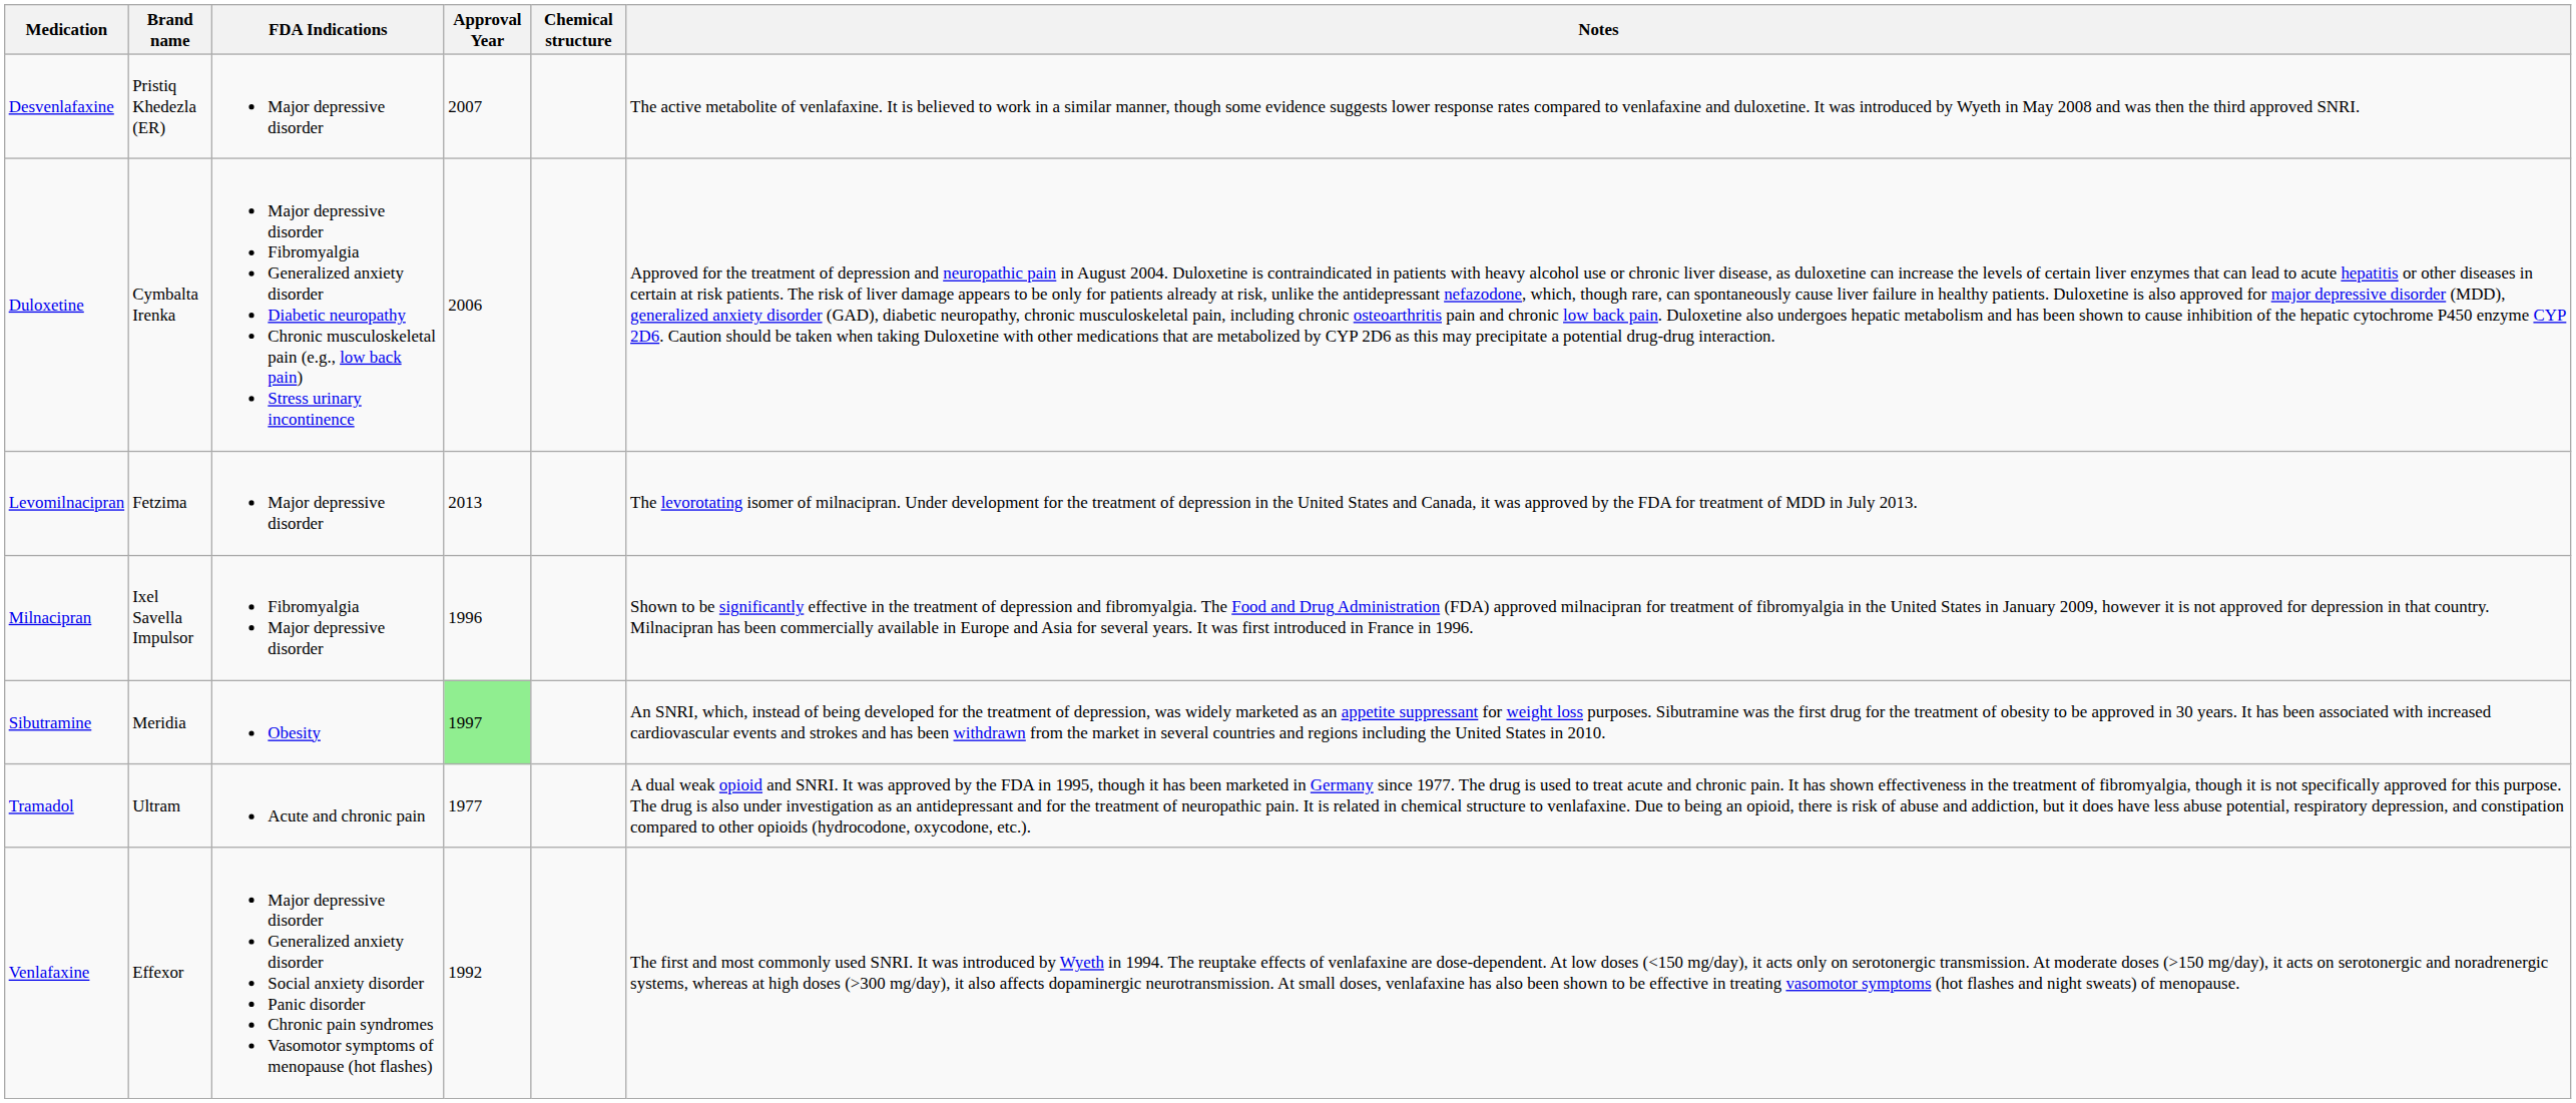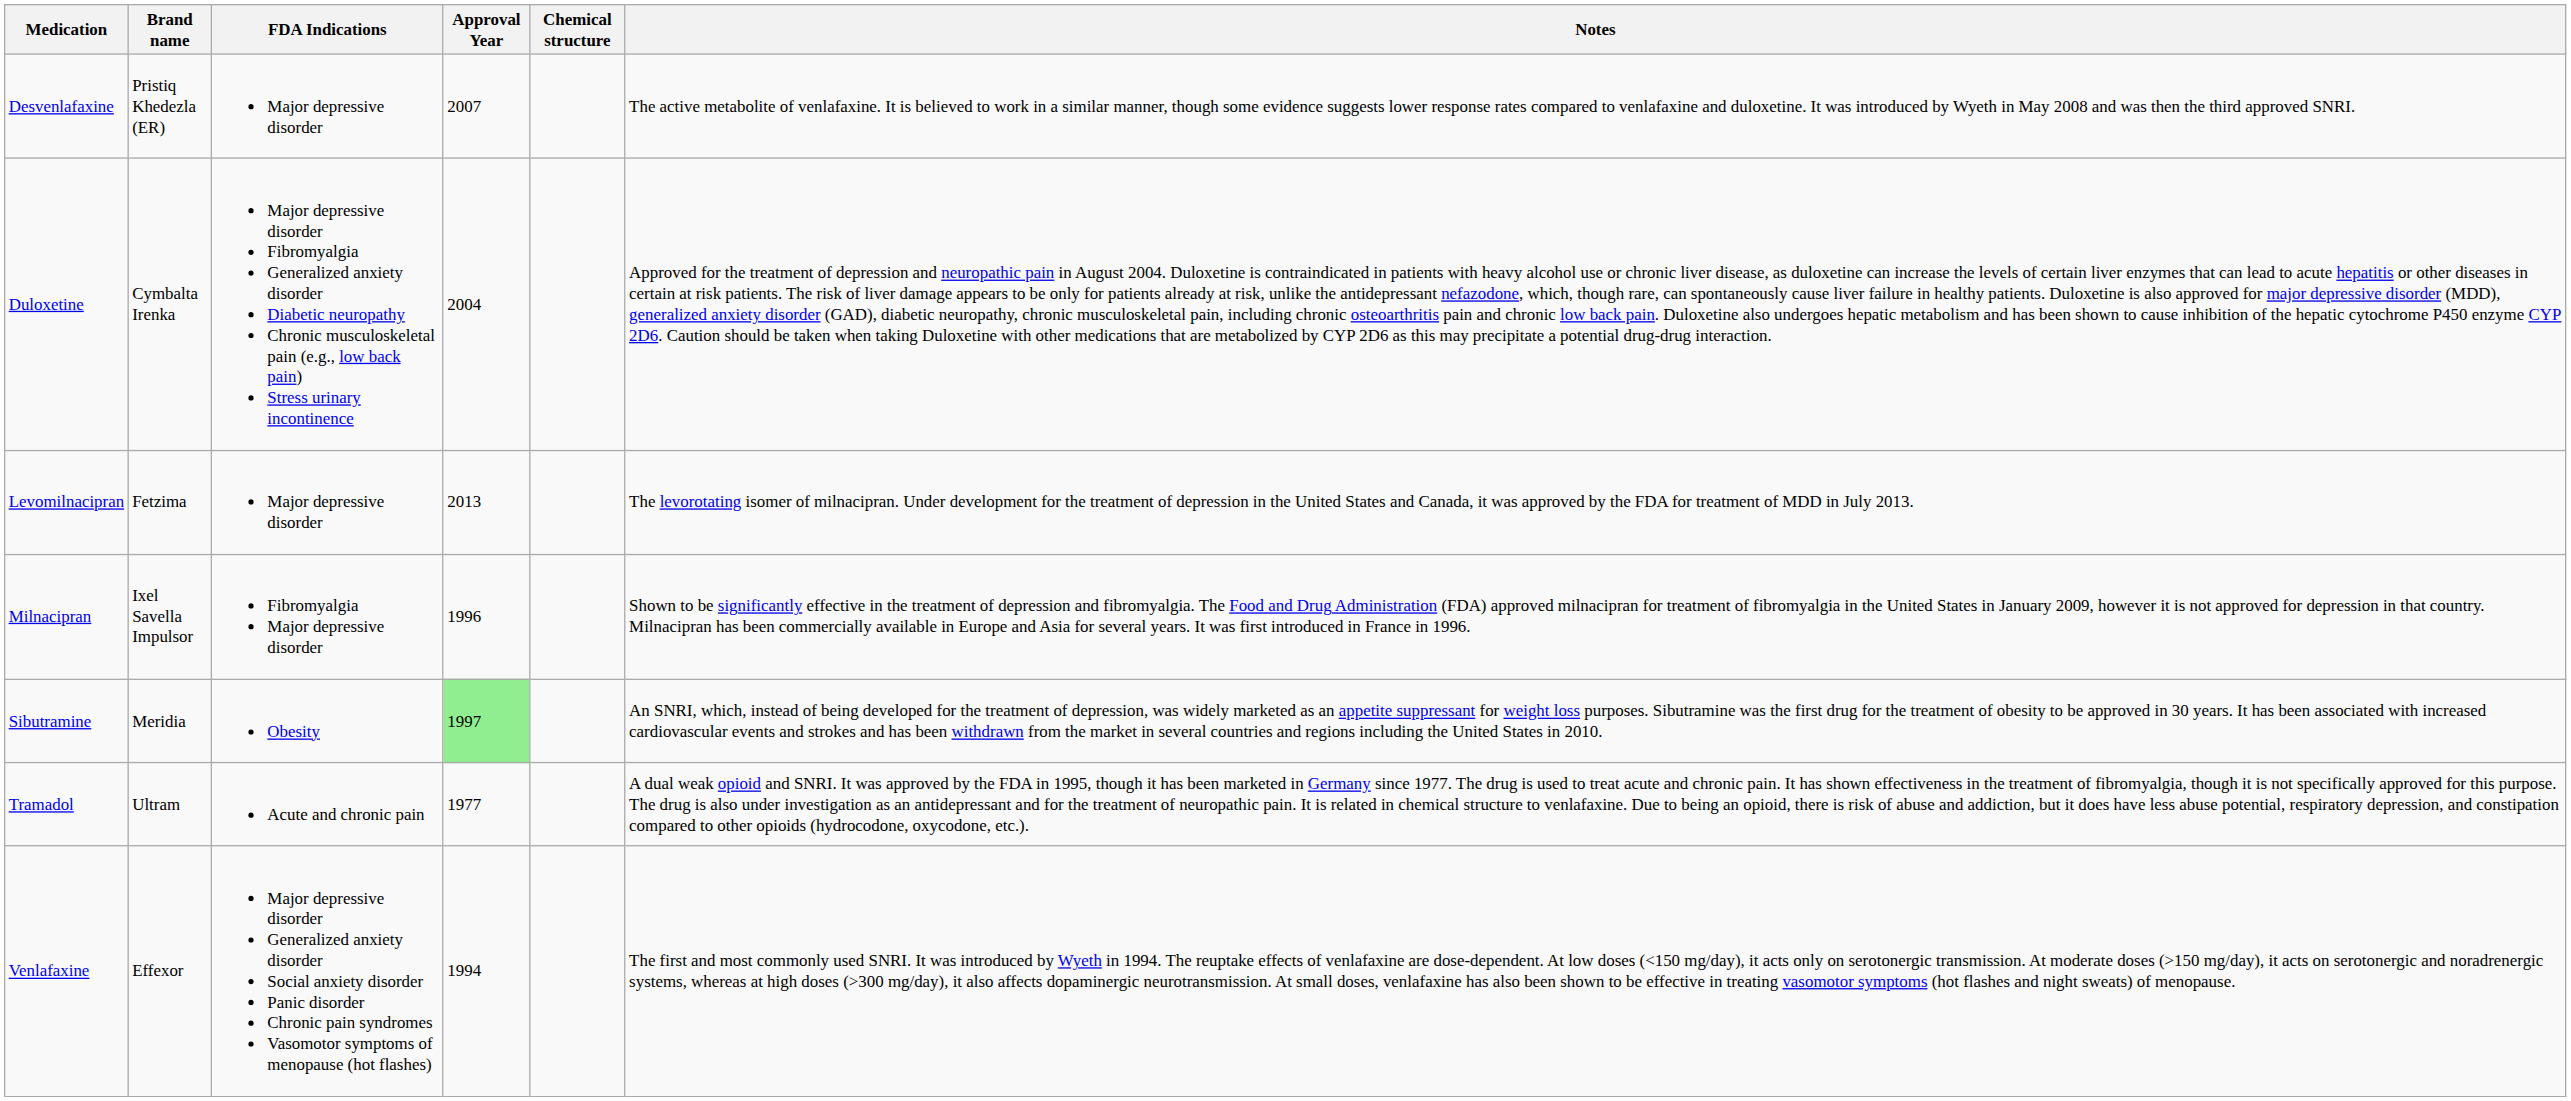Duloxetine | Approval Year: 2006 -> 2004
Venlafaxine | Approval Year: 1992 -> 1994
